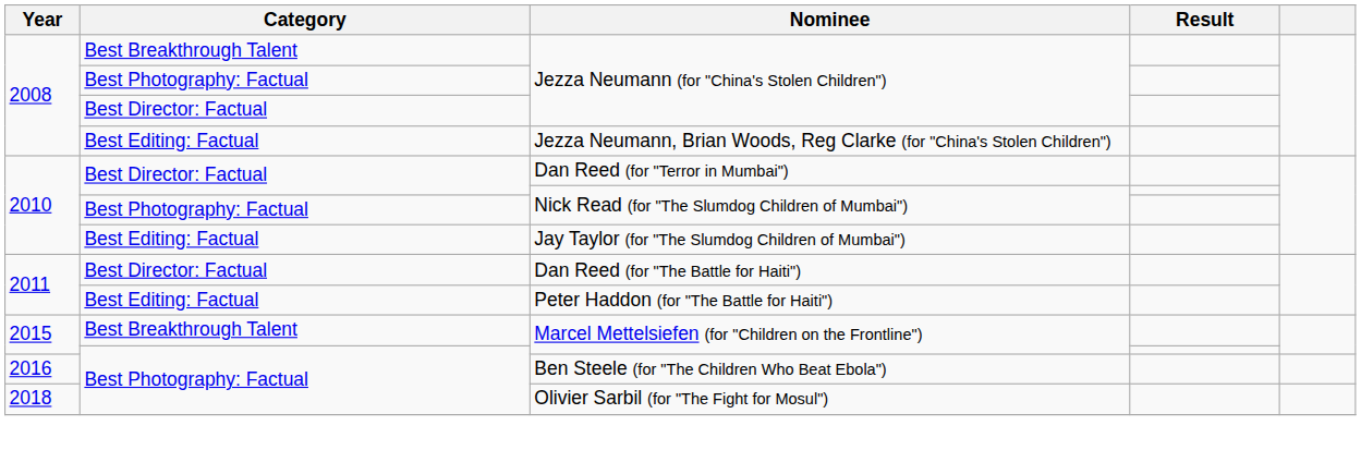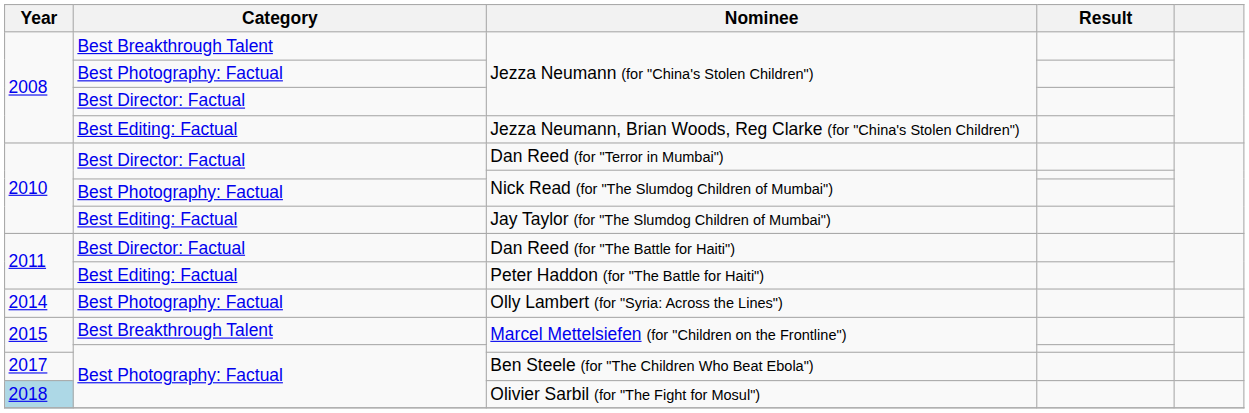+ row: 2014 | Best Photography: Factual | Olly Lambert (for "Syria: Across the Lines")
Ben Steele (for "The Children Who Beat Ebola") | Year: 2016 -> 2017
Olivier Sarbil (for "The Fight for Mosul") | Year: no background -> lightblue background
